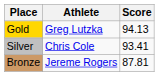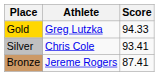Gold | Score: 94.13 -> 94.33
Bronze | Score: 87.81 -> 87.41
